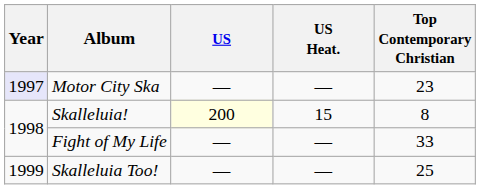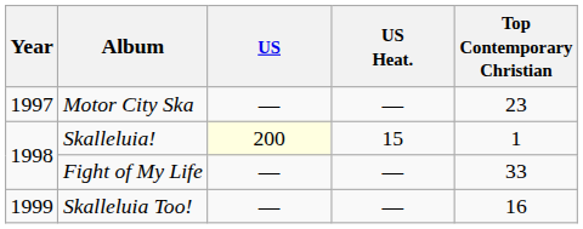Motor City Ska | Year: lavender background -> no background
Skalleluia! | Top Contemporary Christian: 8 -> 1
Skalleluia Too! | Top Contemporary Christian: 25 -> 16
